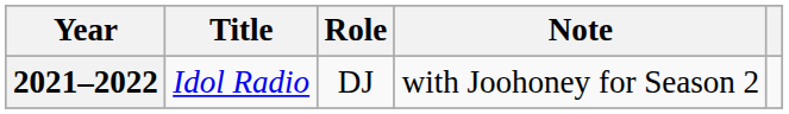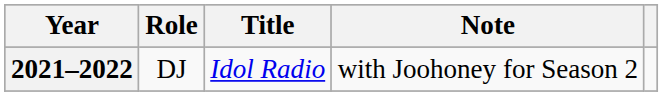columns swapped: Title <-> Role
